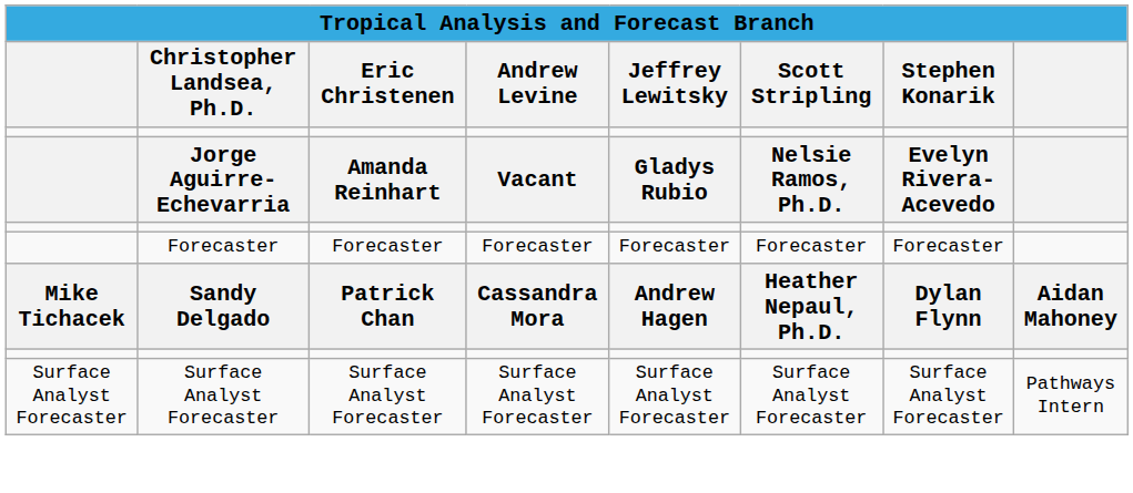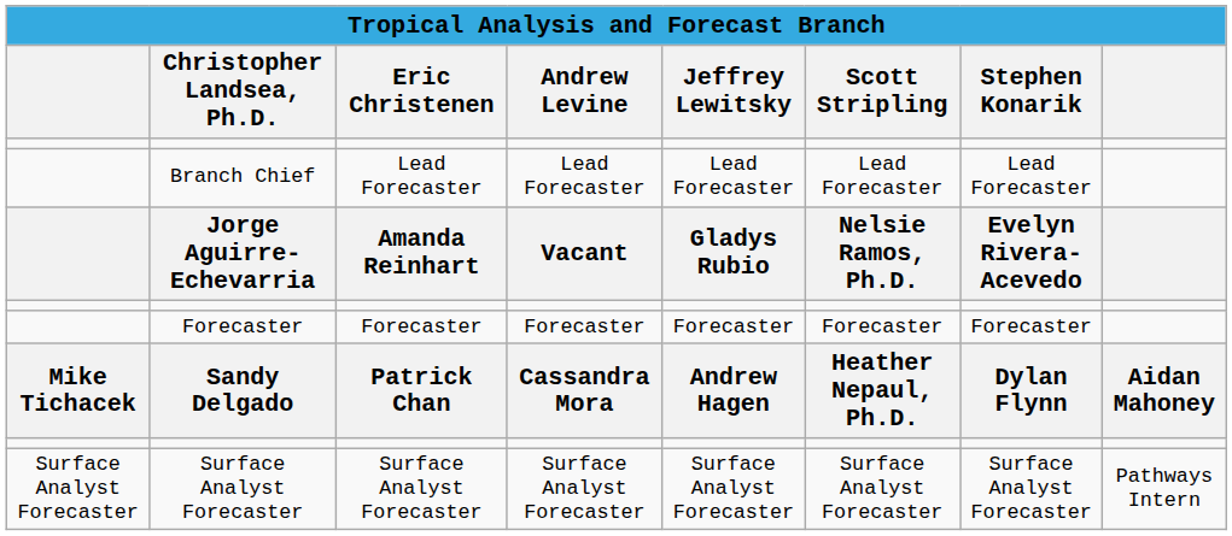+ row: Branch Chief | Lead Forecaster | Lead Forecaster | Lead Forecaster | Lead Forecaster | Lead Forecaster
